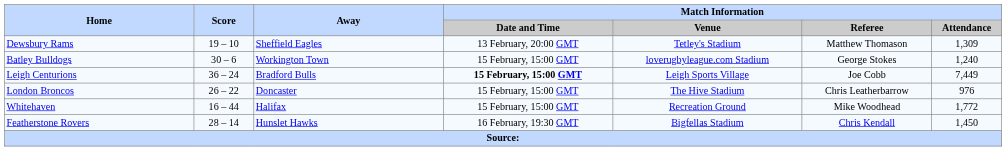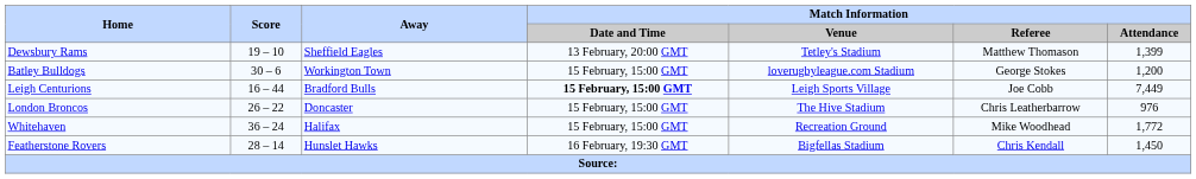Dewsbury Rams | Match Information / Attendance: 1,309 -> 1,399
Batley Bulldogs | Match Information / Attendance: 1,240 -> 1,200
Leigh Centurions | Score: 36 – 24 -> 16 – 44
Whitehaven | Score: 16 – 44 -> 36 – 24
